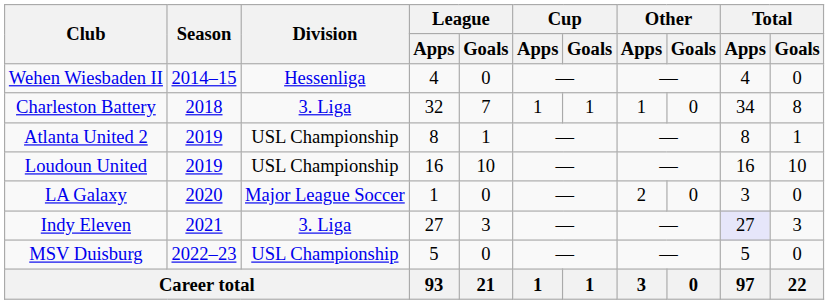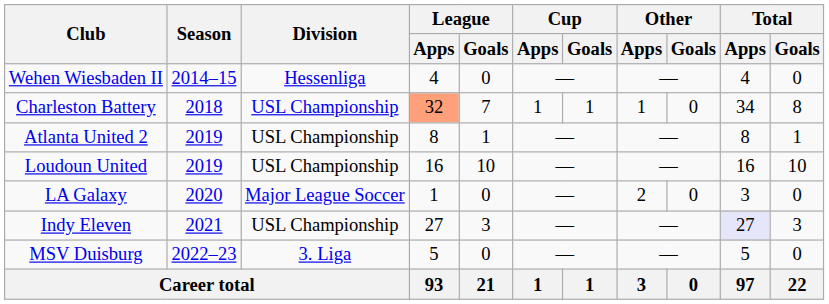Charleston Battery | Division: 3. Liga -> USL Championship
Charleston Battery | League / Apps: no background -> lightsalmon background
Indy Eleven | Division: 3. Liga -> USL Championship
MSV Duisburg | Division: USL Championship -> 3. Liga
